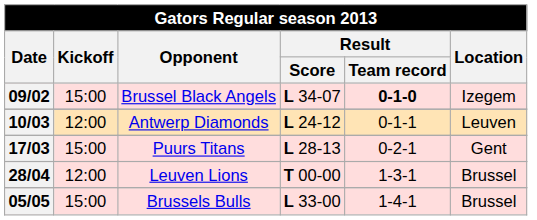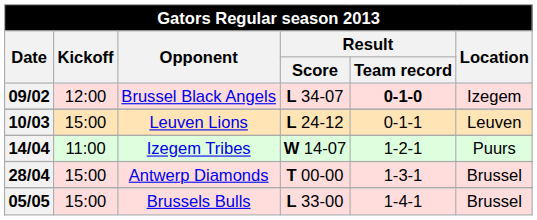09/02 | Kickoff: 15:00 -> 12:00
10/03 | Kickoff: 12:00 -> 15:00
10/03 | Opponent: Antwerp Diamonds -> Leuven Lions
- row: 17/03 | 15:00 | Puurs Titans | L 28-13 | 0-2-1 | Gent
+ row: 14/04 | 11:00 | Izegem Tribes | W 14-07 | 1-2-1 | Puurs
28/04 | Kickoff: 12:00 -> 15:00
28/04 | Opponent: Leuven Lions -> Antwerp Diamonds
